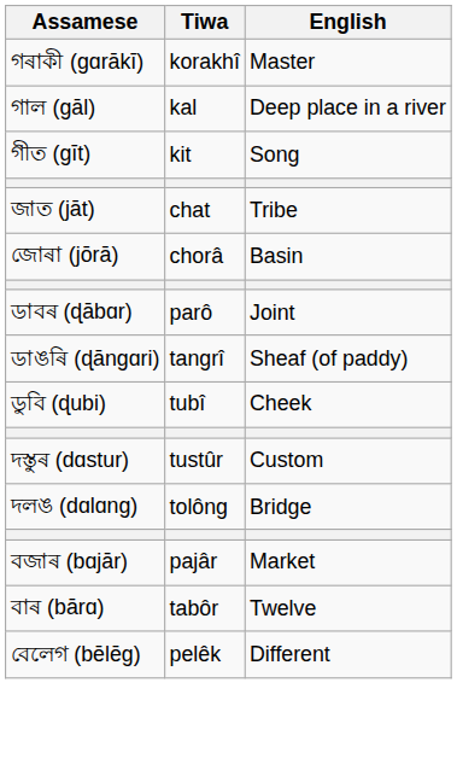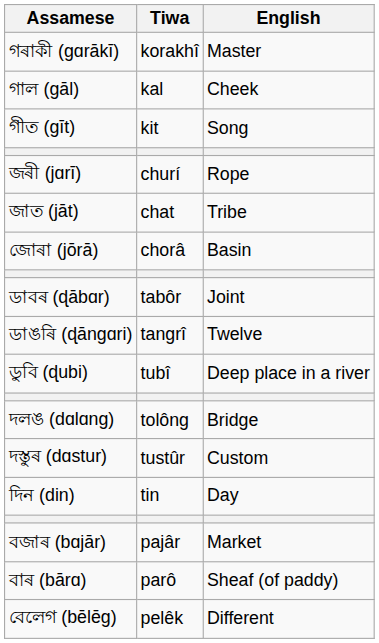গাল (gāl) | English: Deep place in a river -> Cheek
+ row: জৰী (jɑrī) | churí | Rope
ডাবৰ (ɖābɑr) | Tiwa: parô -> tabôr
ডাঙৰি (ɖāngɑri) | English: Sheaf (of paddy) -> Twelve
ডুবি (ɖubi) | English: Cheek -> Deep place in a river
rows swapped: দলঙ (dɑlɑng) <-> দস্তুৰ (dɑstur)
+ row: দিন (din) | tin | Day
বাৰ (bārɑ) | Tiwa: tabôr -> parô
বাৰ (bārɑ) | English: Twelve -> Sheaf (of paddy)
